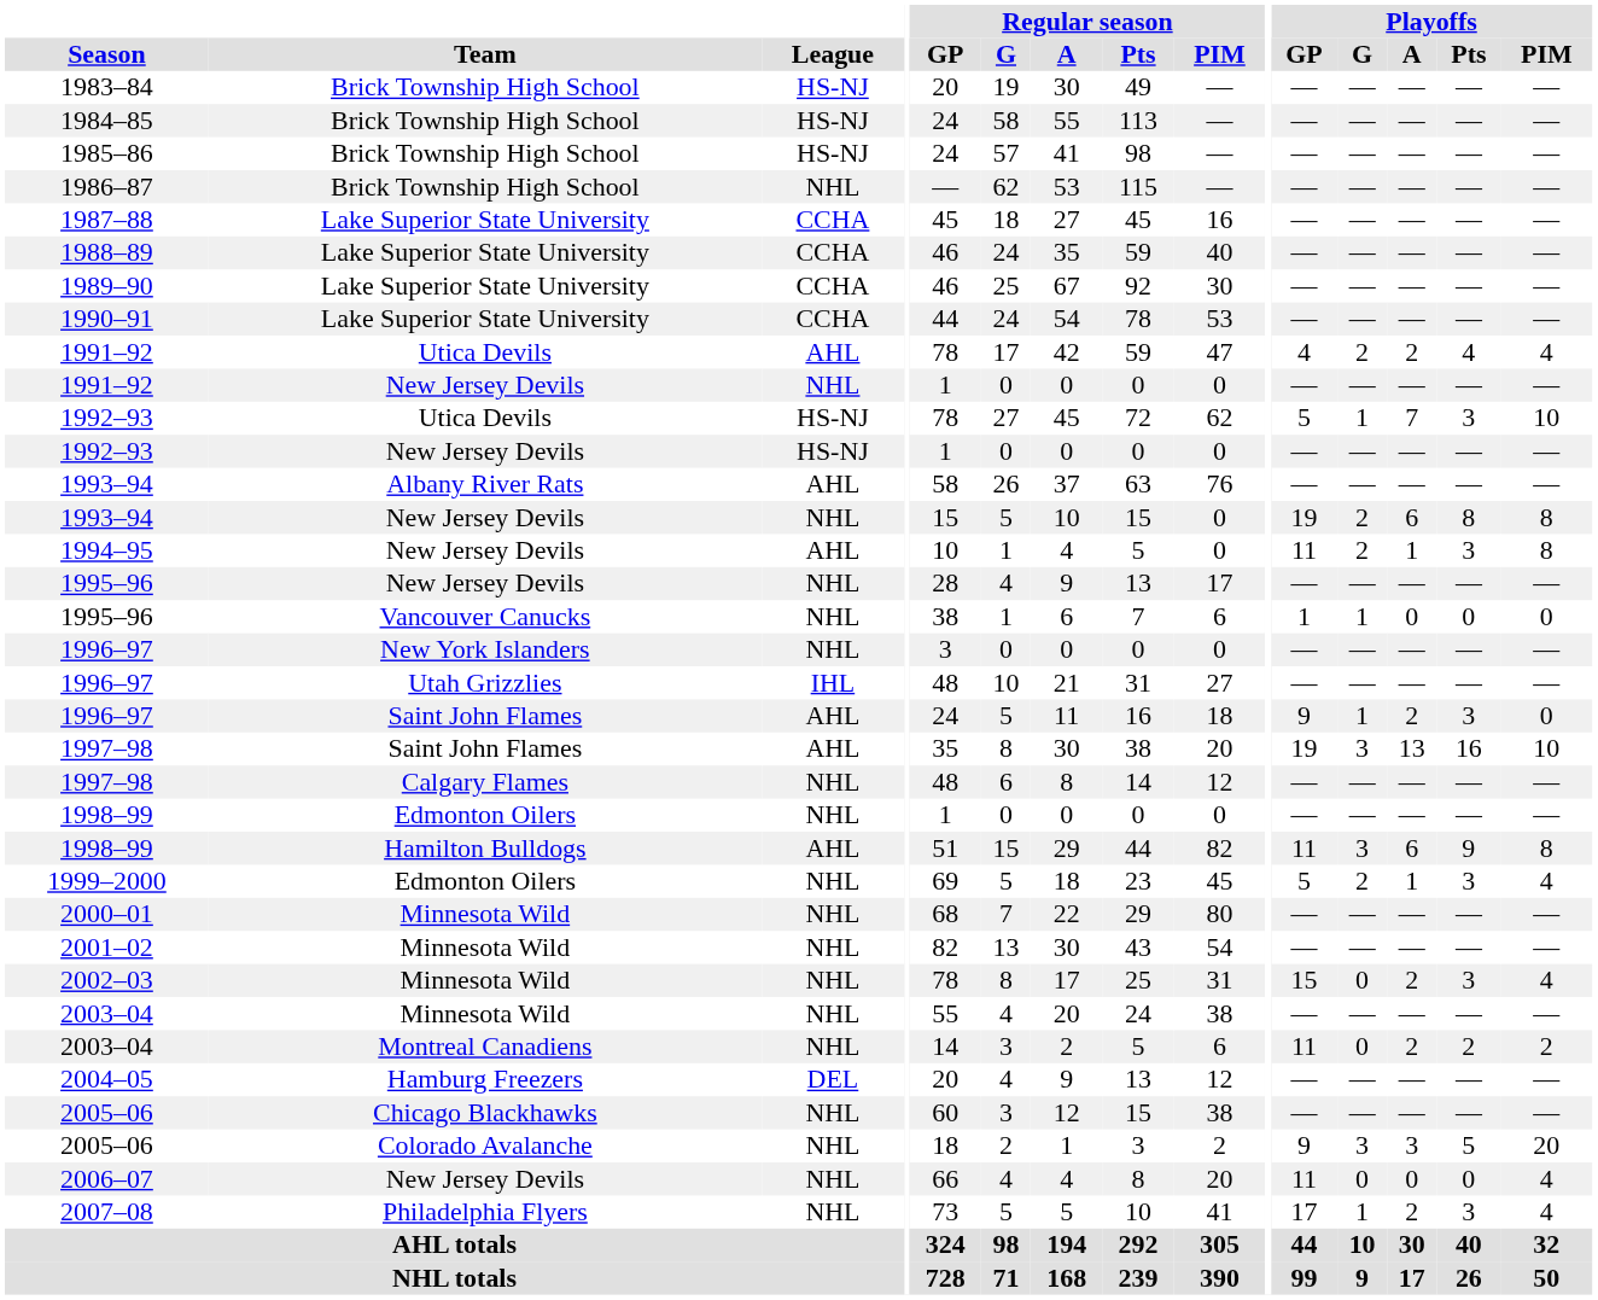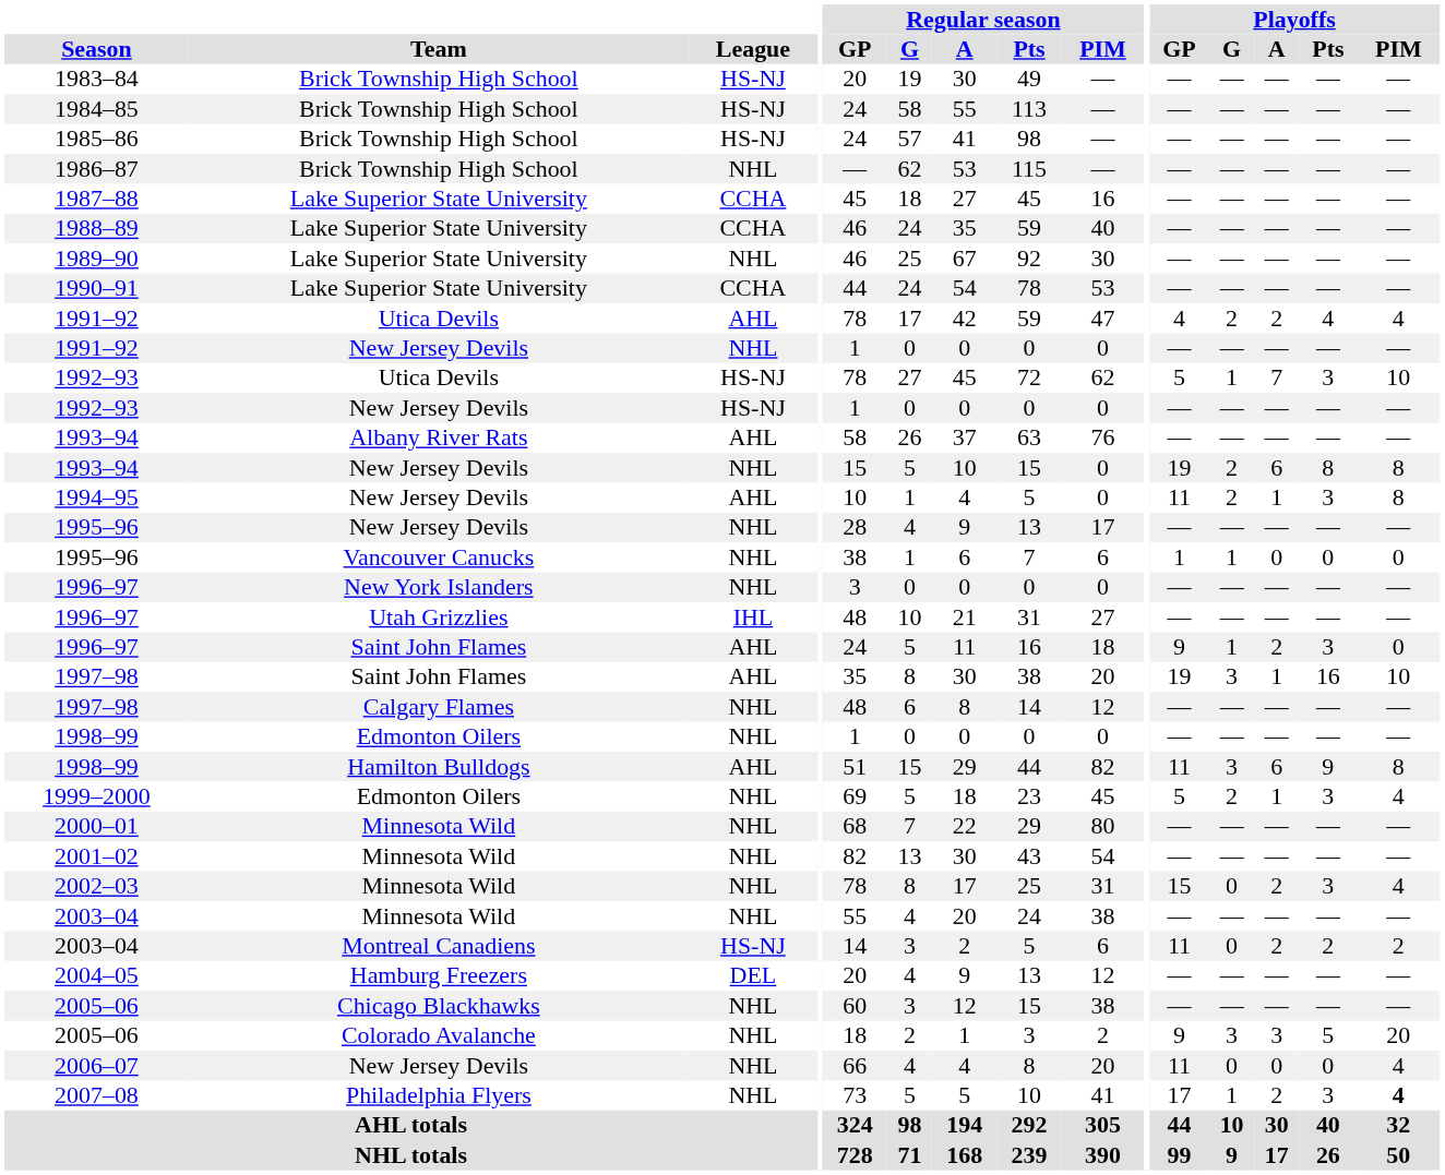1989–90 | League: CCHA -> NHL
1997–98 / Saint John Flames | Playoffs / A: 13 -> 1
2003–04 / Montreal Canadiens | League: NHL -> HS-NJ
2007–08 | Playoffs / PIM: normal -> bold
